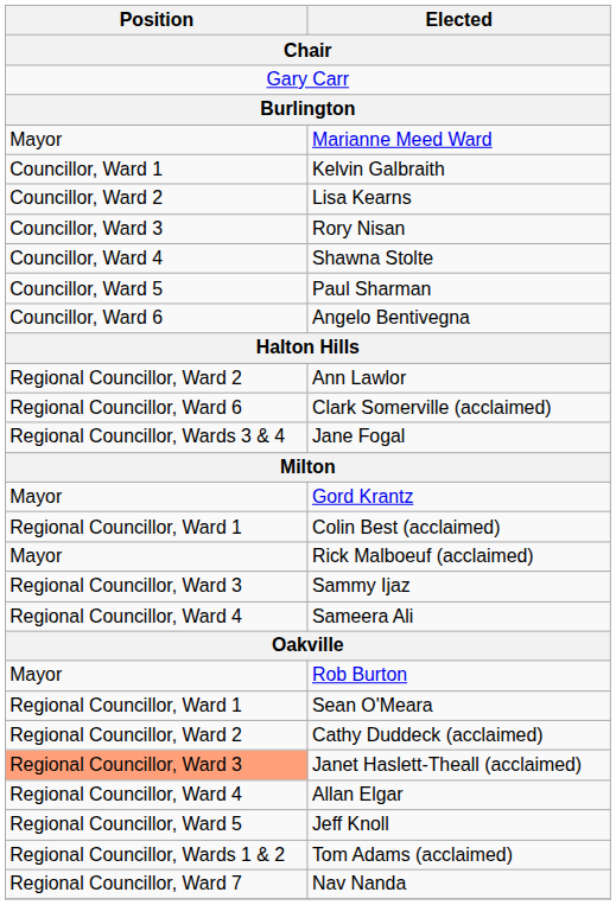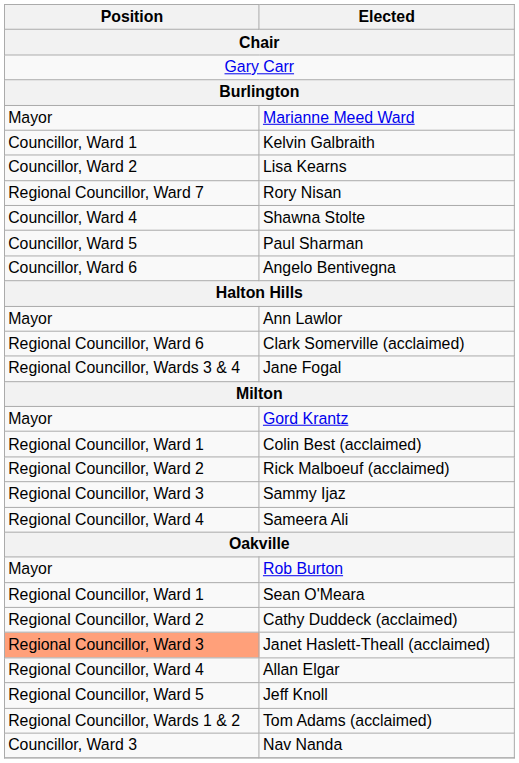Rory Nisan | Position: Councillor, Ward 3 -> Regional Councillor, Ward 7
Ann Lawlor | Position: Regional Councillor, Ward 2 -> Mayor
Rick Malboeuf (acclaimed) | Position: Mayor -> Regional Councillor, Ward 2
Nav Nanda | Position: Regional Councillor, Ward 7 -> Councillor, Ward 3
